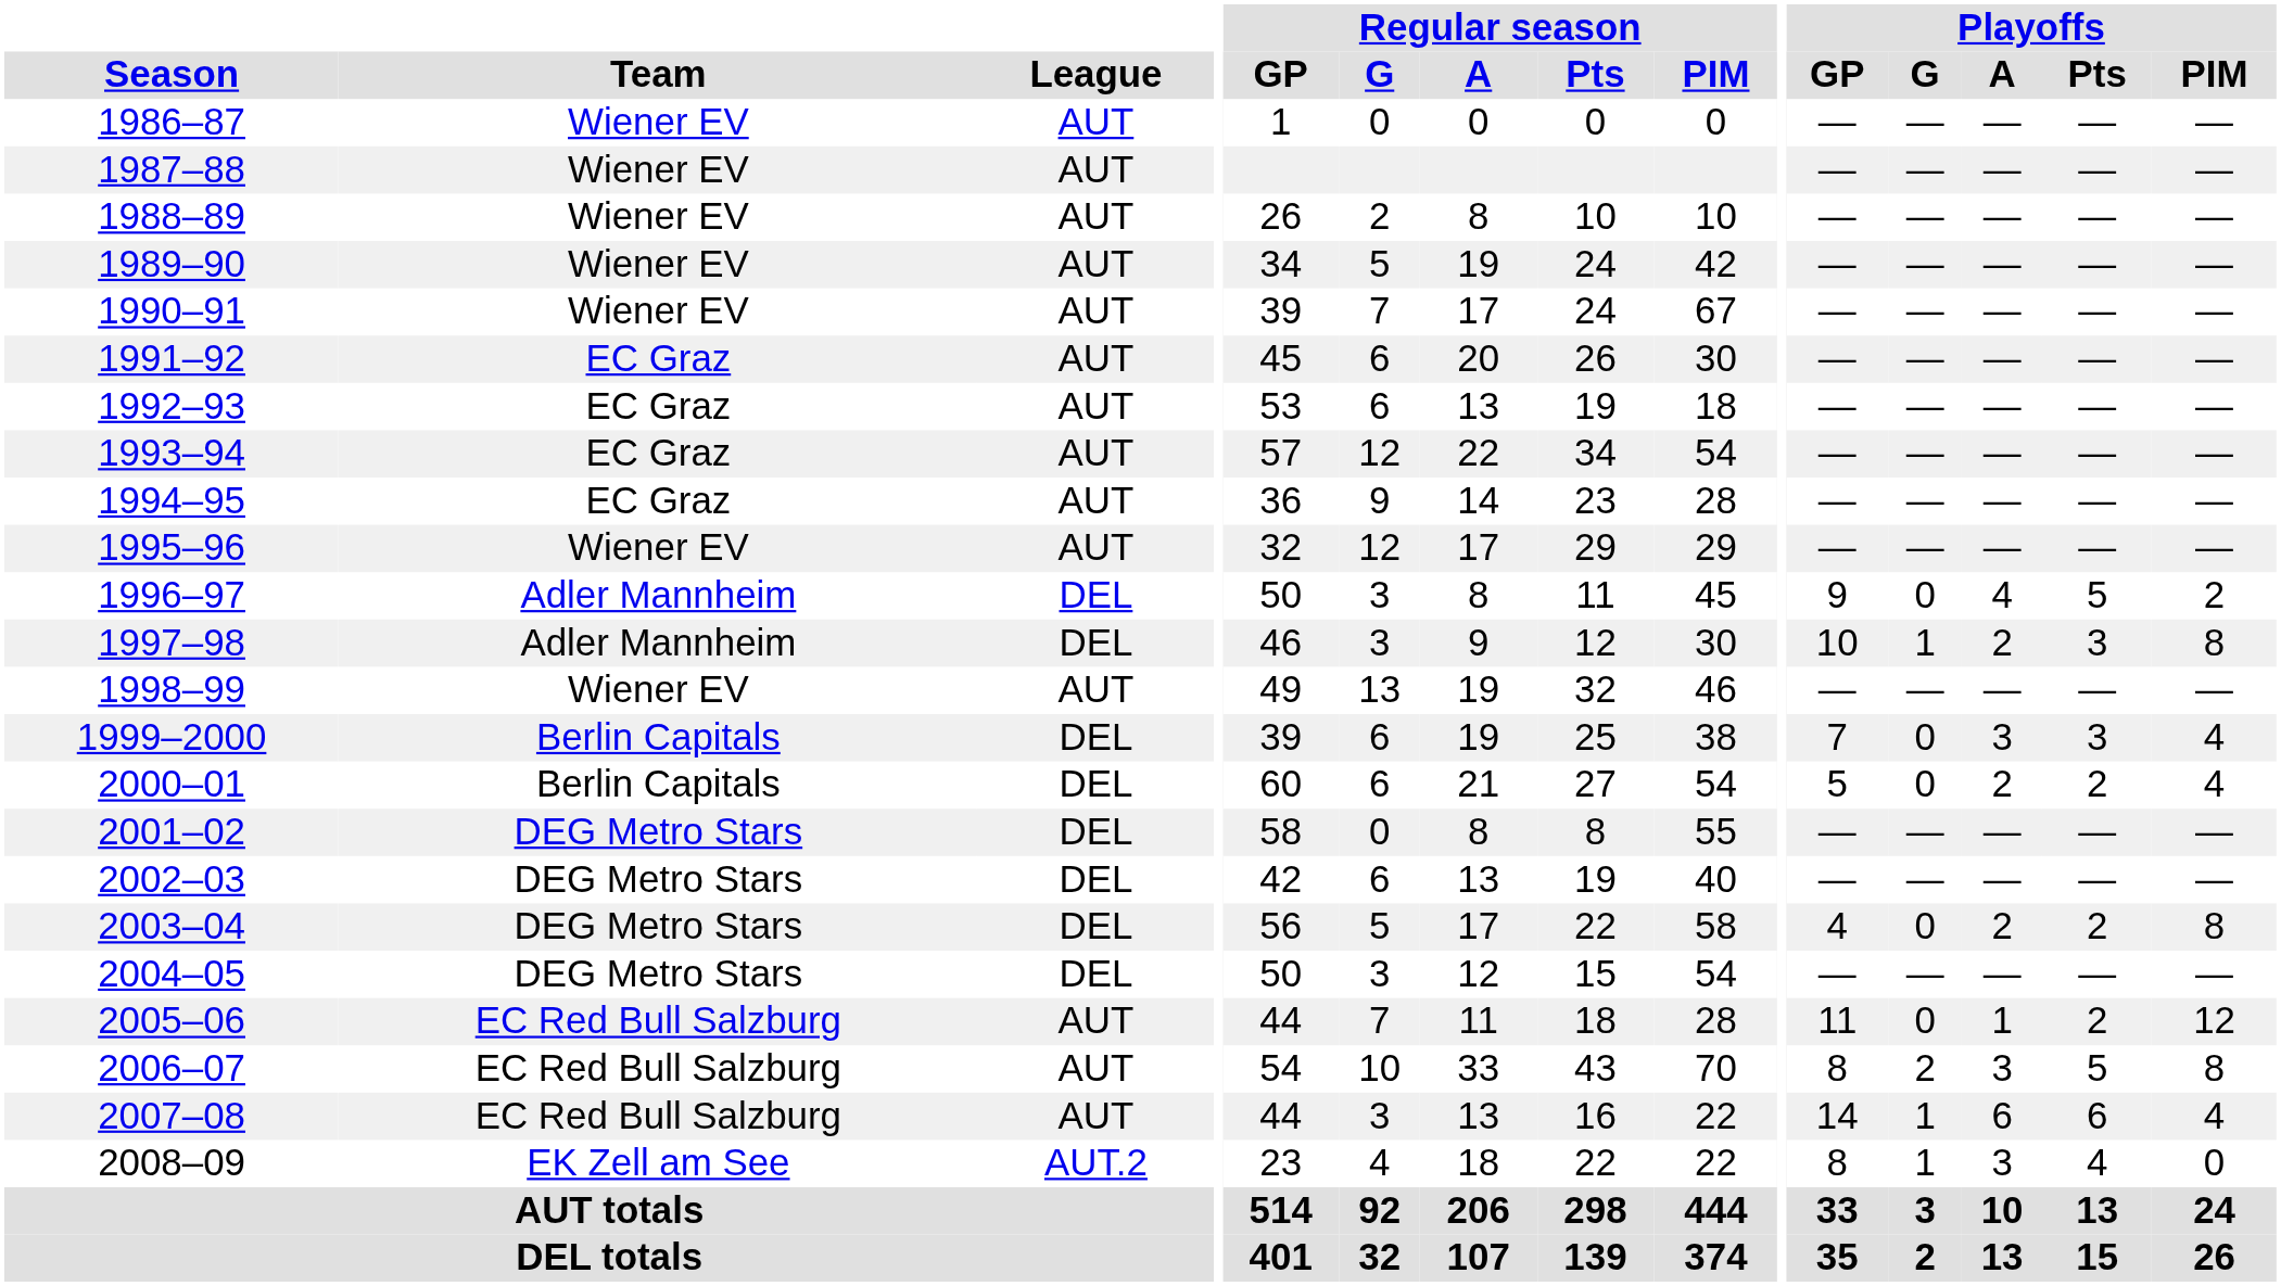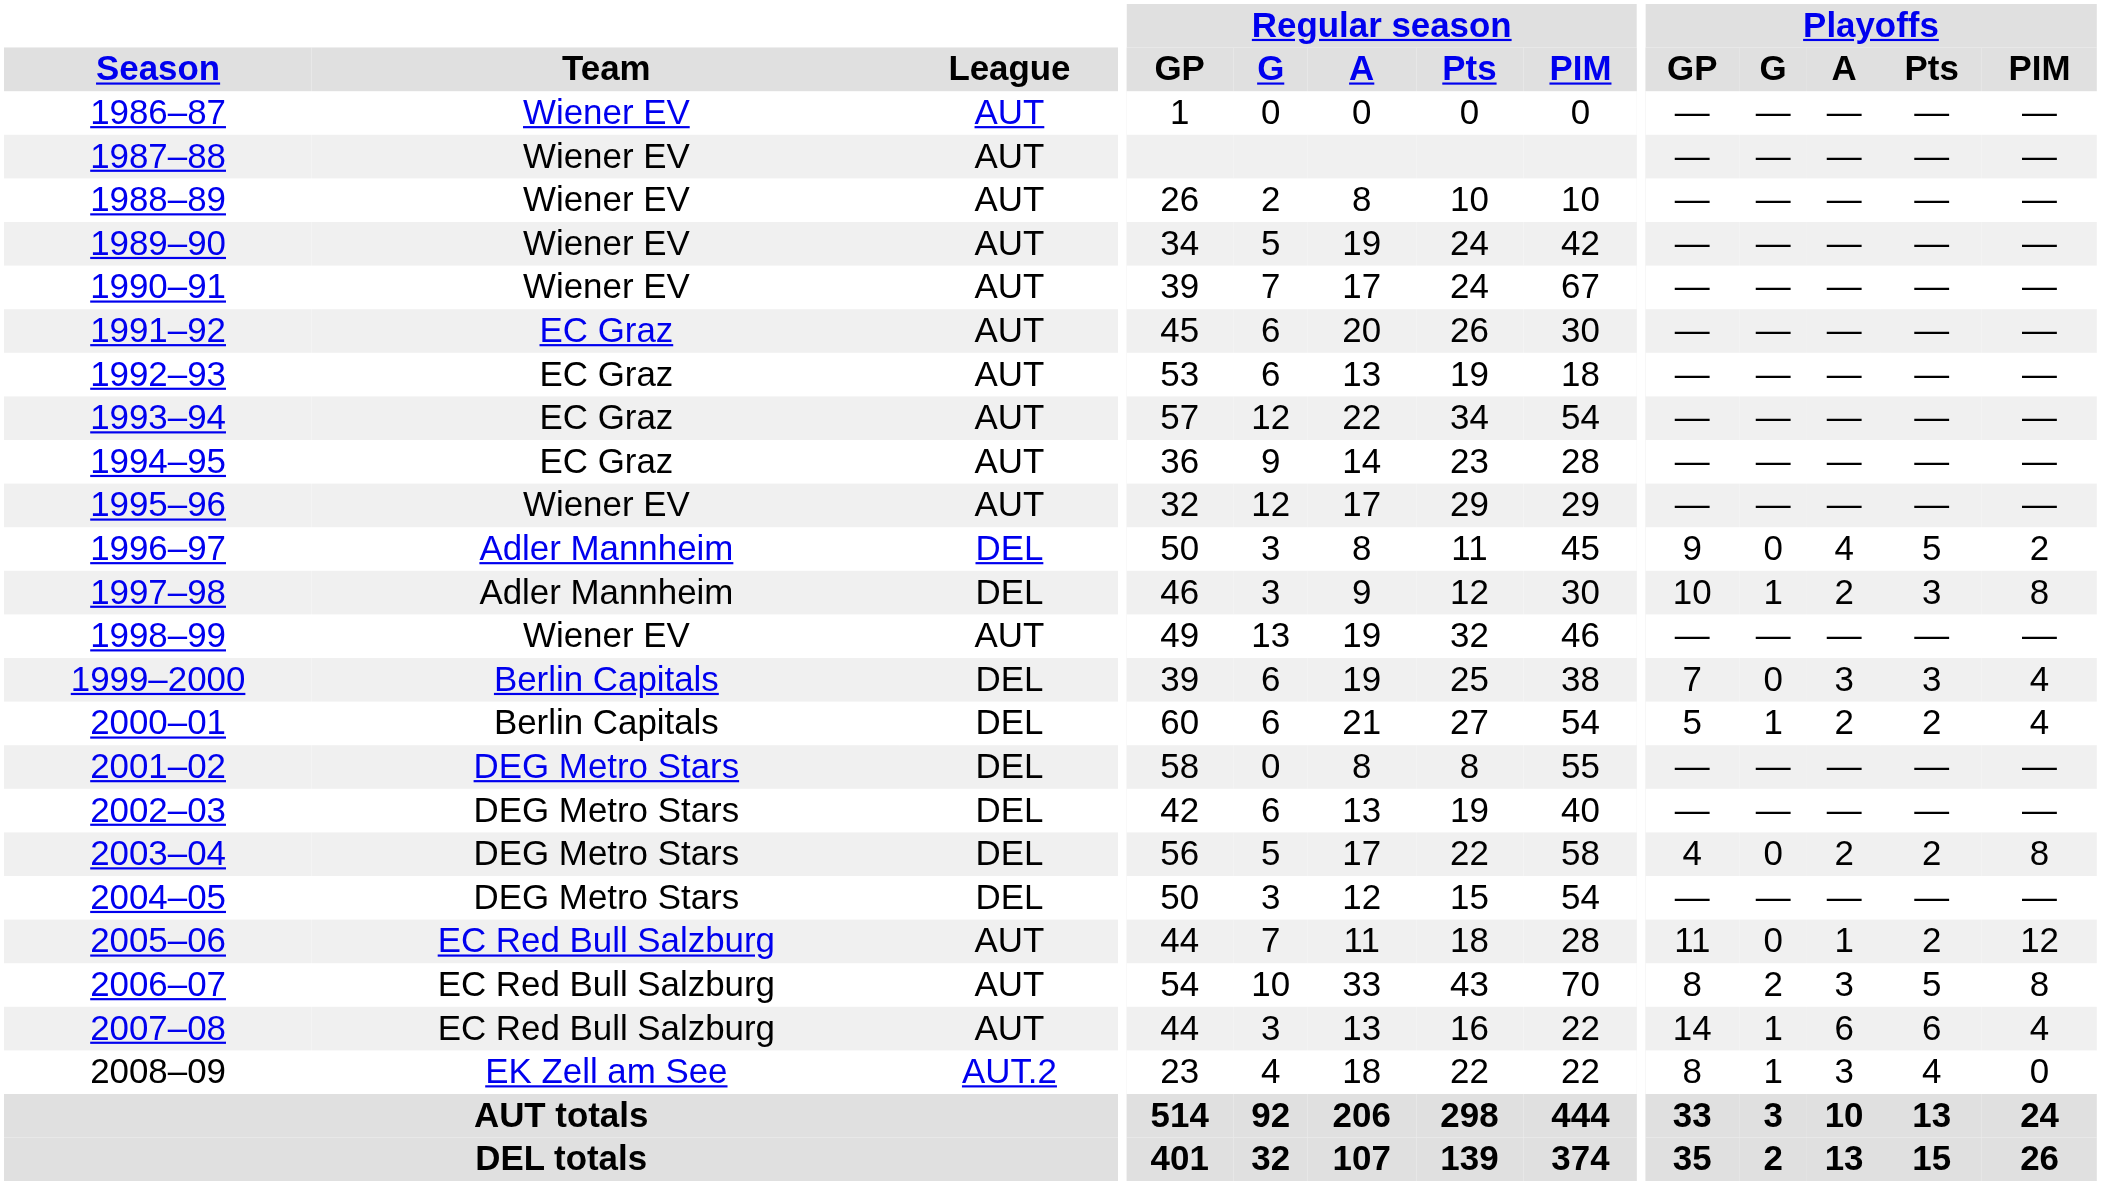2000–01 | Playoffs / G: 0 -> 1
